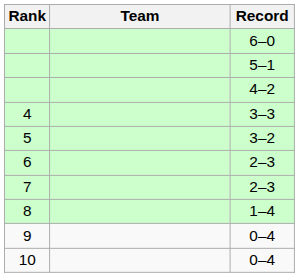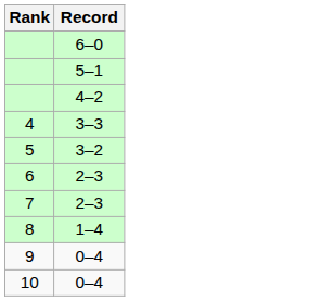- column: Team
